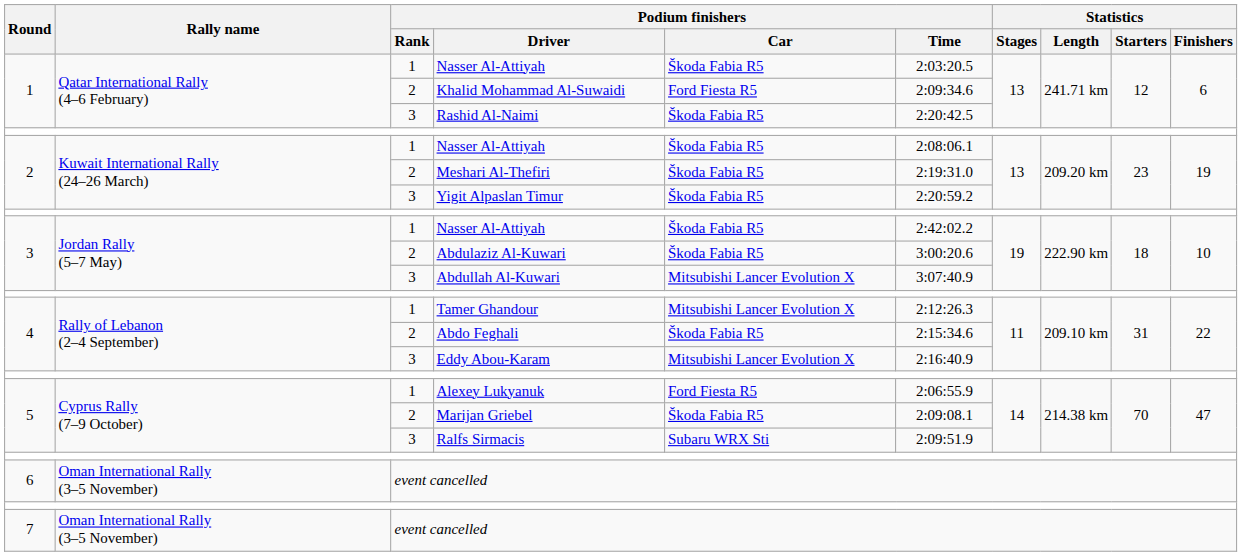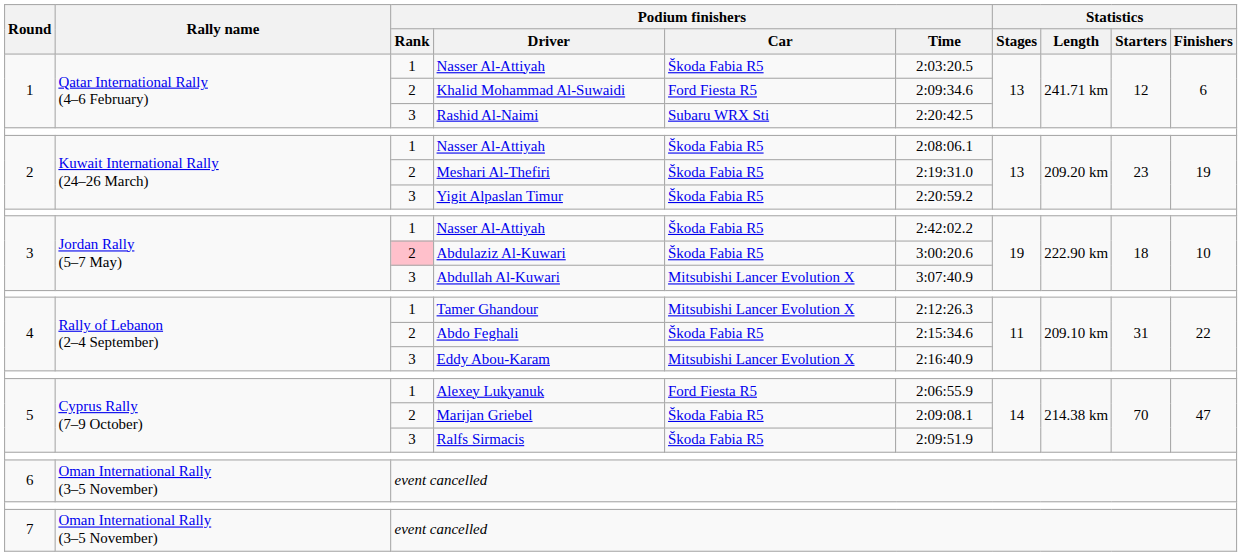Rashid Al-Naimi | Podium finishers / Car: Škoda Fabia R5 -> Subaru WRX Sti
Abdulaziz Al-Kuwari | Podium finishers / Rank: no background -> pink background
Ralfs Sirmacis | Podium finishers / Car: Subaru WRX Sti -> Škoda Fabia R5
